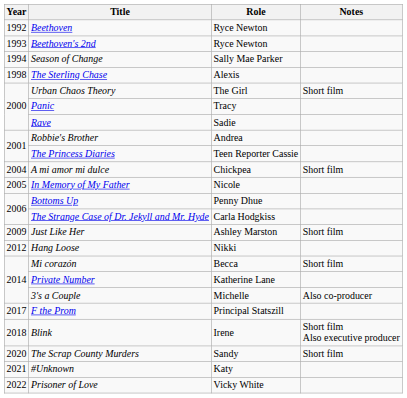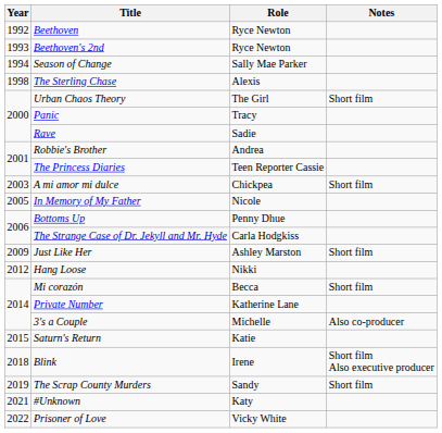A mi amor mi dulce | Year: 2004 -> 2003
+ row: 2015 | Saturn's Return | Katie
- row: 2017 | F the Prom | Principal Statszill
The Scrap County Murders | Year: 2020 -> 2019
